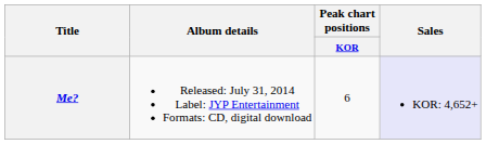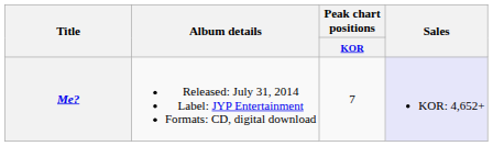Me? | Peak chart positions / KOR: 6 -> 7
